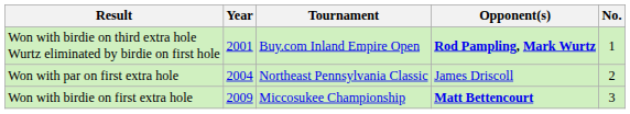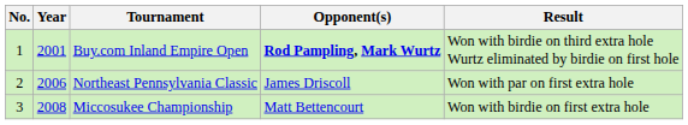columns swapped: No. <-> Result
Northeast Pennsylvania Classic | Year: 2004 -> 2006
Miccosukee Championship | Year: 2009 -> 2008
Miccosukee Championship | Opponent(s): bold -> normal
